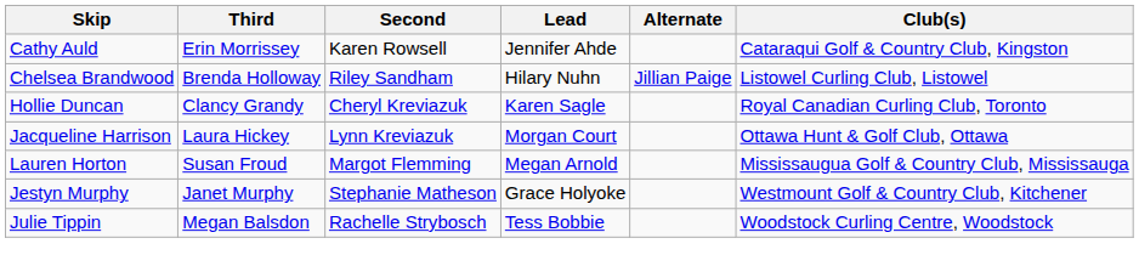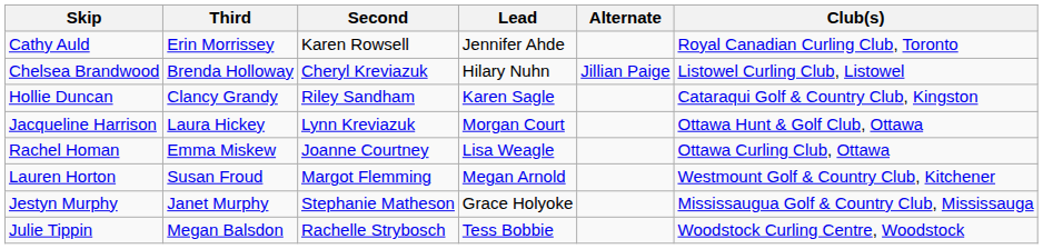Cathy Auld | Club(s): Cataraqui Golf & Country Club, Kingston -> Royal Canadian Curling Club, Toronto
Chelsea Brandwood | Second: Riley Sandham -> Cheryl Kreviazuk
Hollie Duncan | Second: Cheryl Kreviazuk -> Riley Sandham
Hollie Duncan | Club(s): Royal Canadian Curling Club, Toronto -> Cataraqui Golf & Country Club, Kingston
+ row: Rachel Homan | Emma Miskew | Joanne Courtney | Lisa Weagle | Ottawa Curling Club, Ottawa
Lauren Horton | Club(s): Mississaugua Golf & Country Club, Mississauga -> Westmount Golf & Country Club, Kitchener
Jestyn Murphy | Club(s): Westmount Golf & Country Club, Kitchener -> Mississaugua Golf & Country Club, Mississauga
